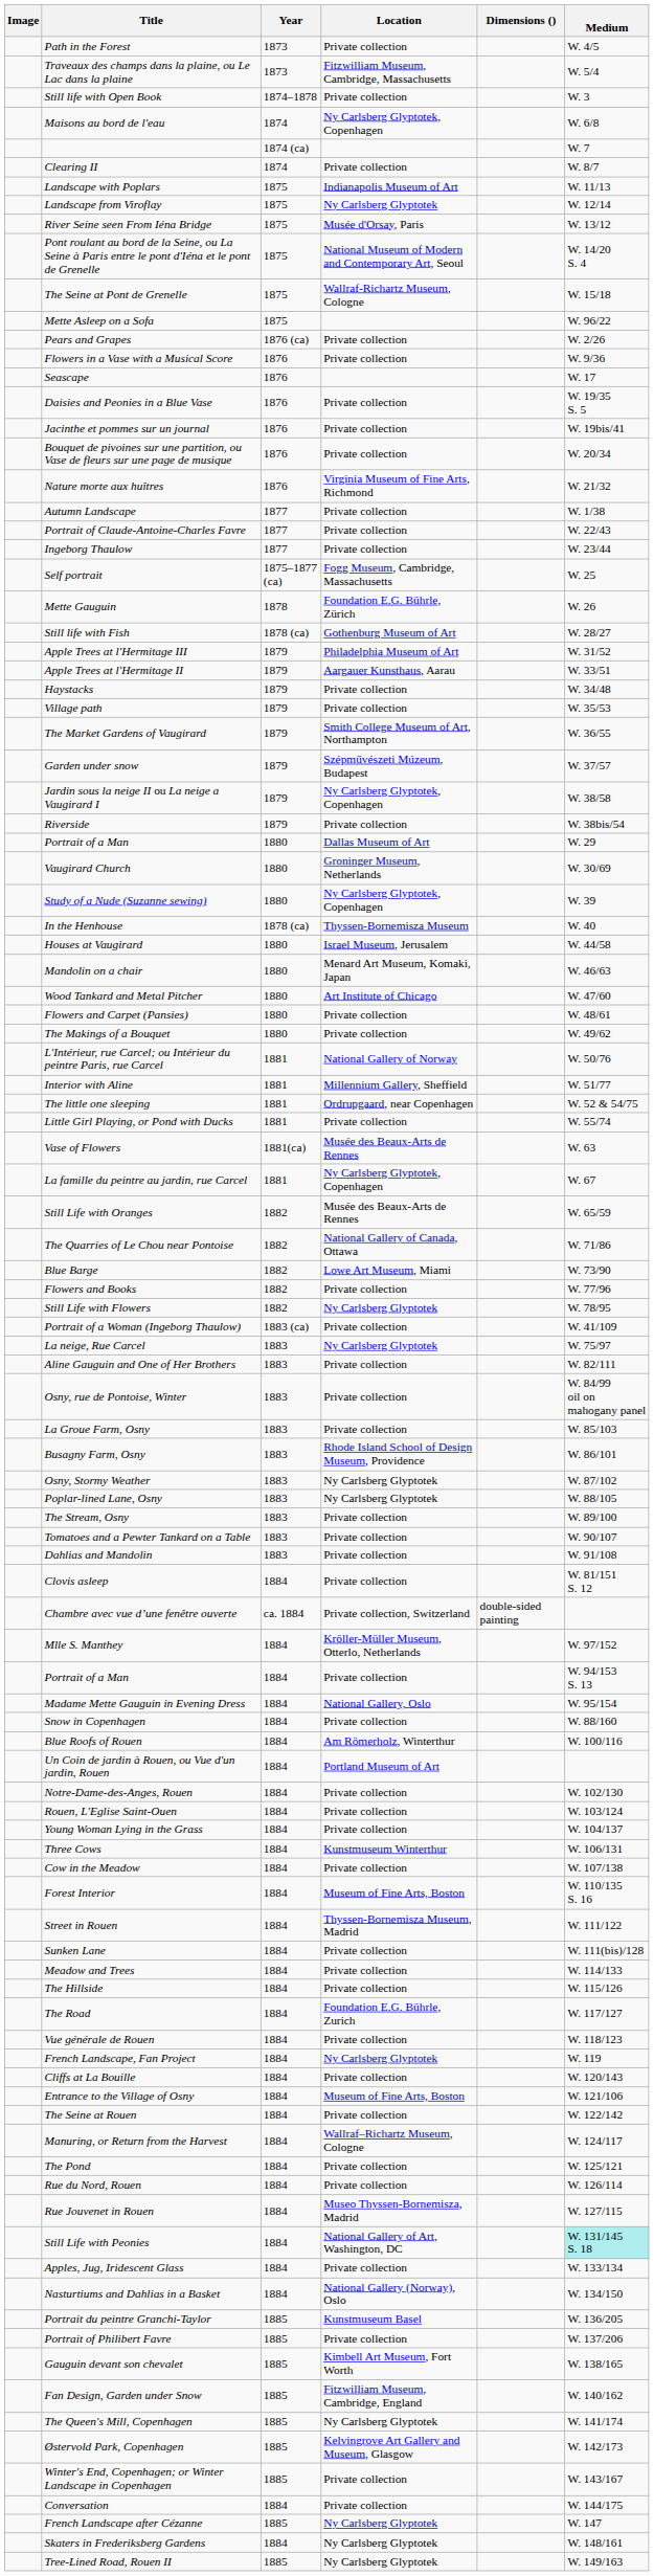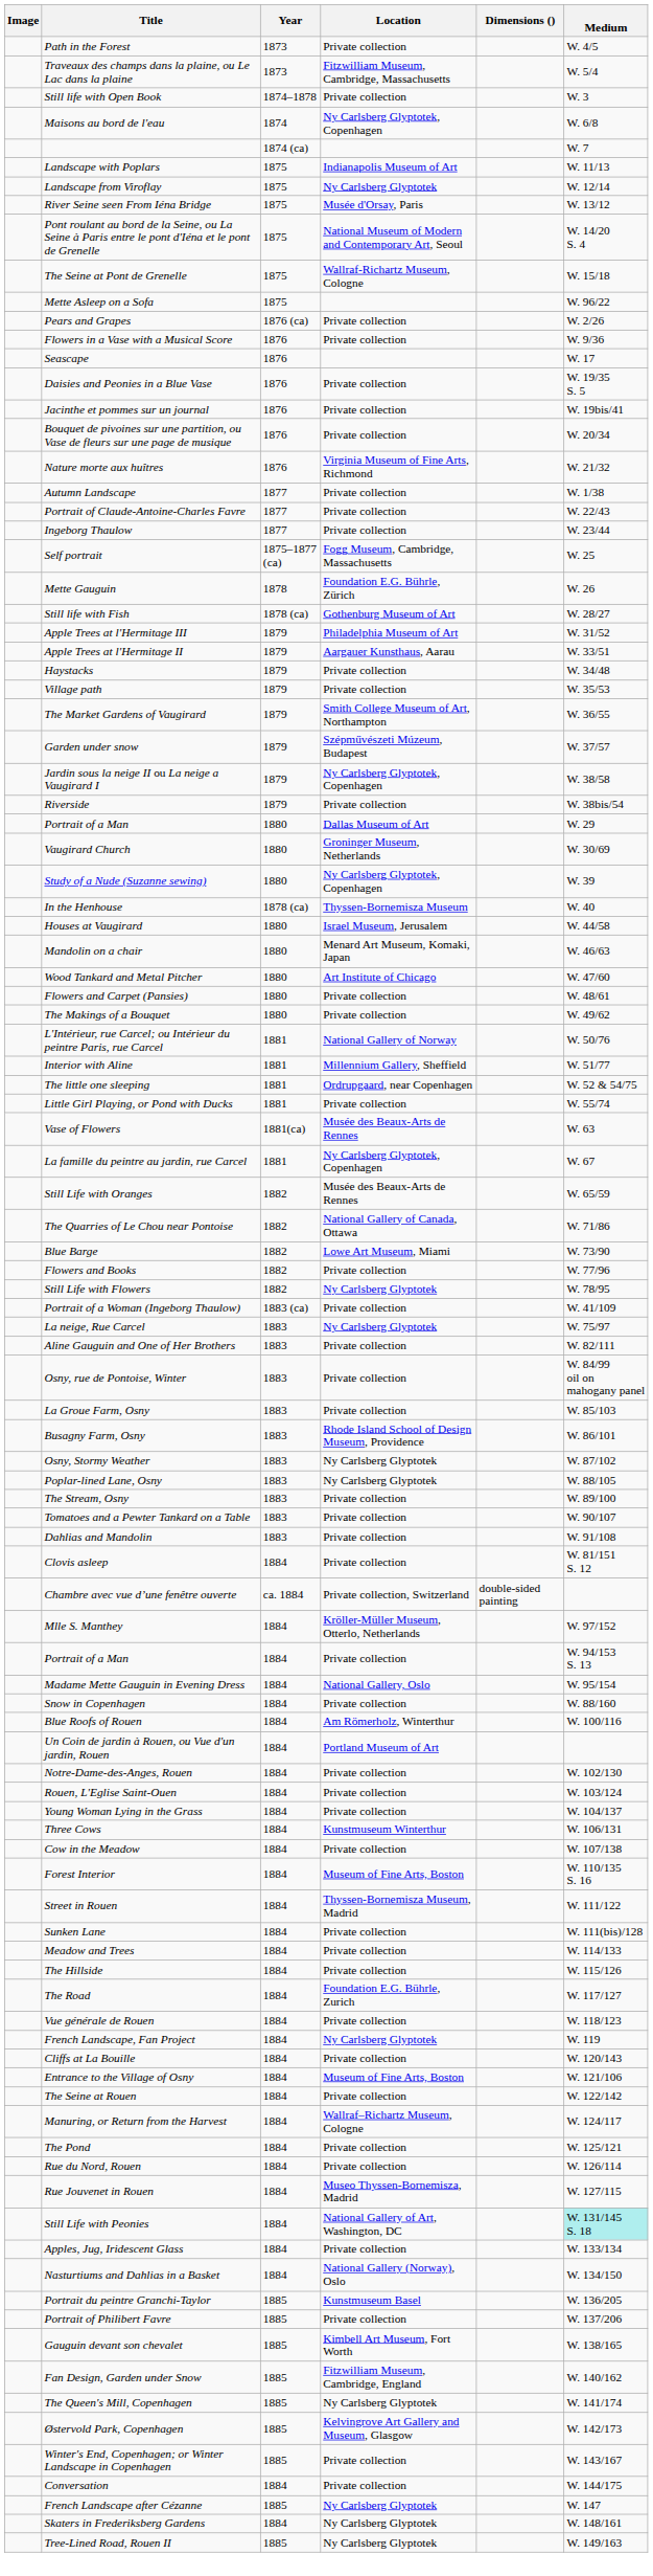- row: Clearing II | 1874 | Private collection | W. 8/7
